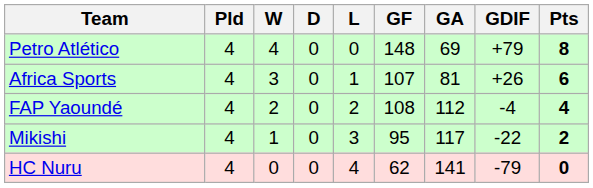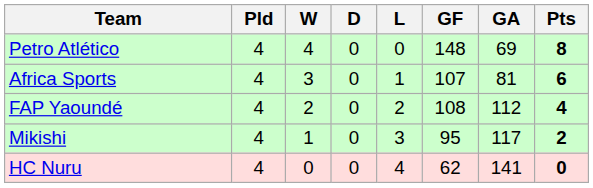- column: GDIF | +79 | +26 | -4 | -22 | -79
